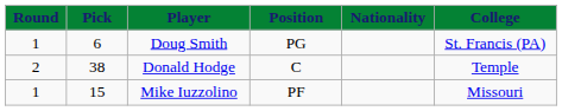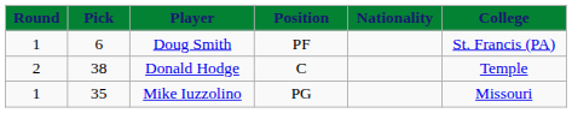Doug Smith | Position: PG -> PF
Mike Iuzzolino | Pick: 15 -> 35
Mike Iuzzolino | Position: PF -> PG
